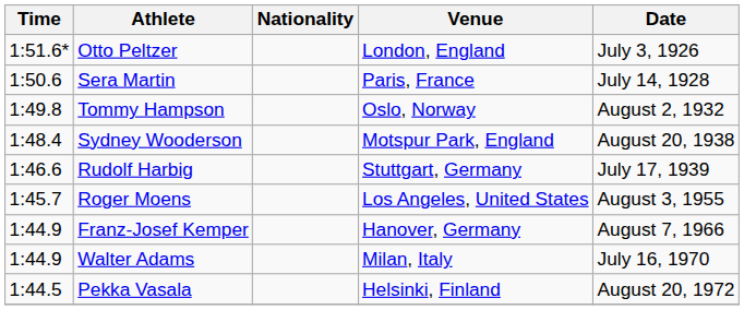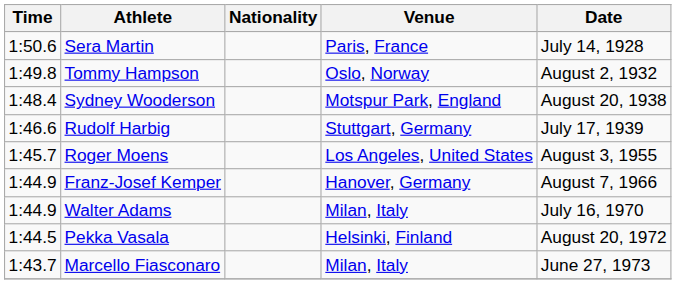- row: 1:51.6* | Otto Peltzer | London, England | July 3, 1926
+ row: 1:43.7 | Marcello Fiasconaro | Milan, Italy | June 27, 1973
